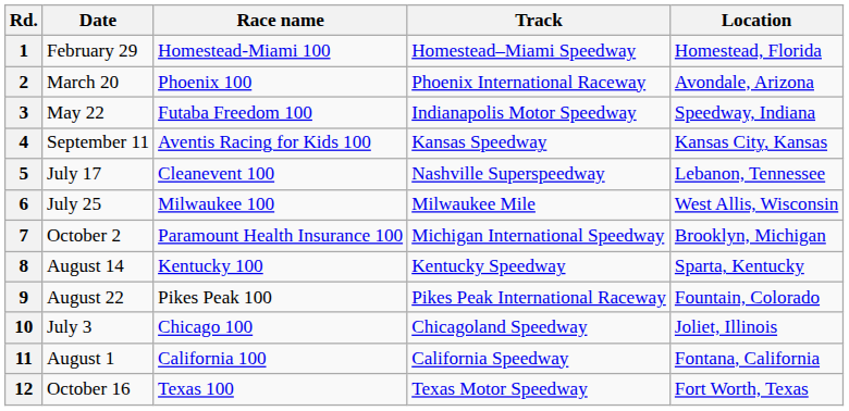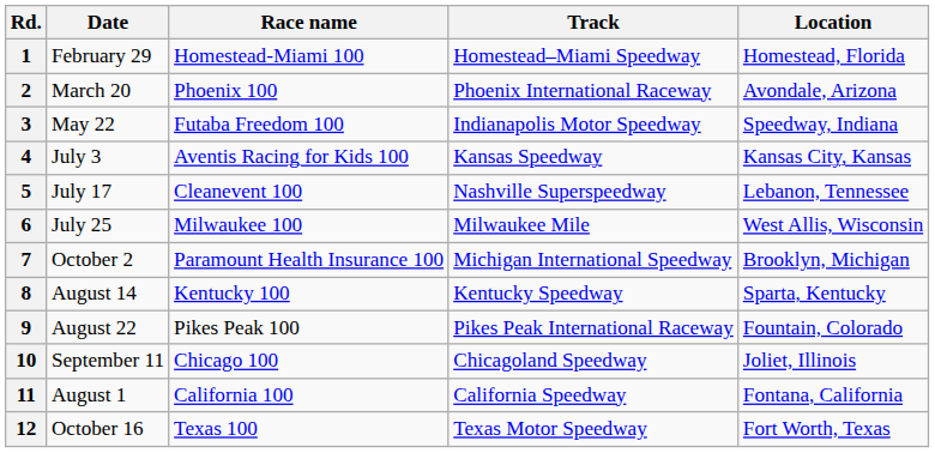4 | Date: September 11 -> July 3
10 | Date: July 3 -> September 11
